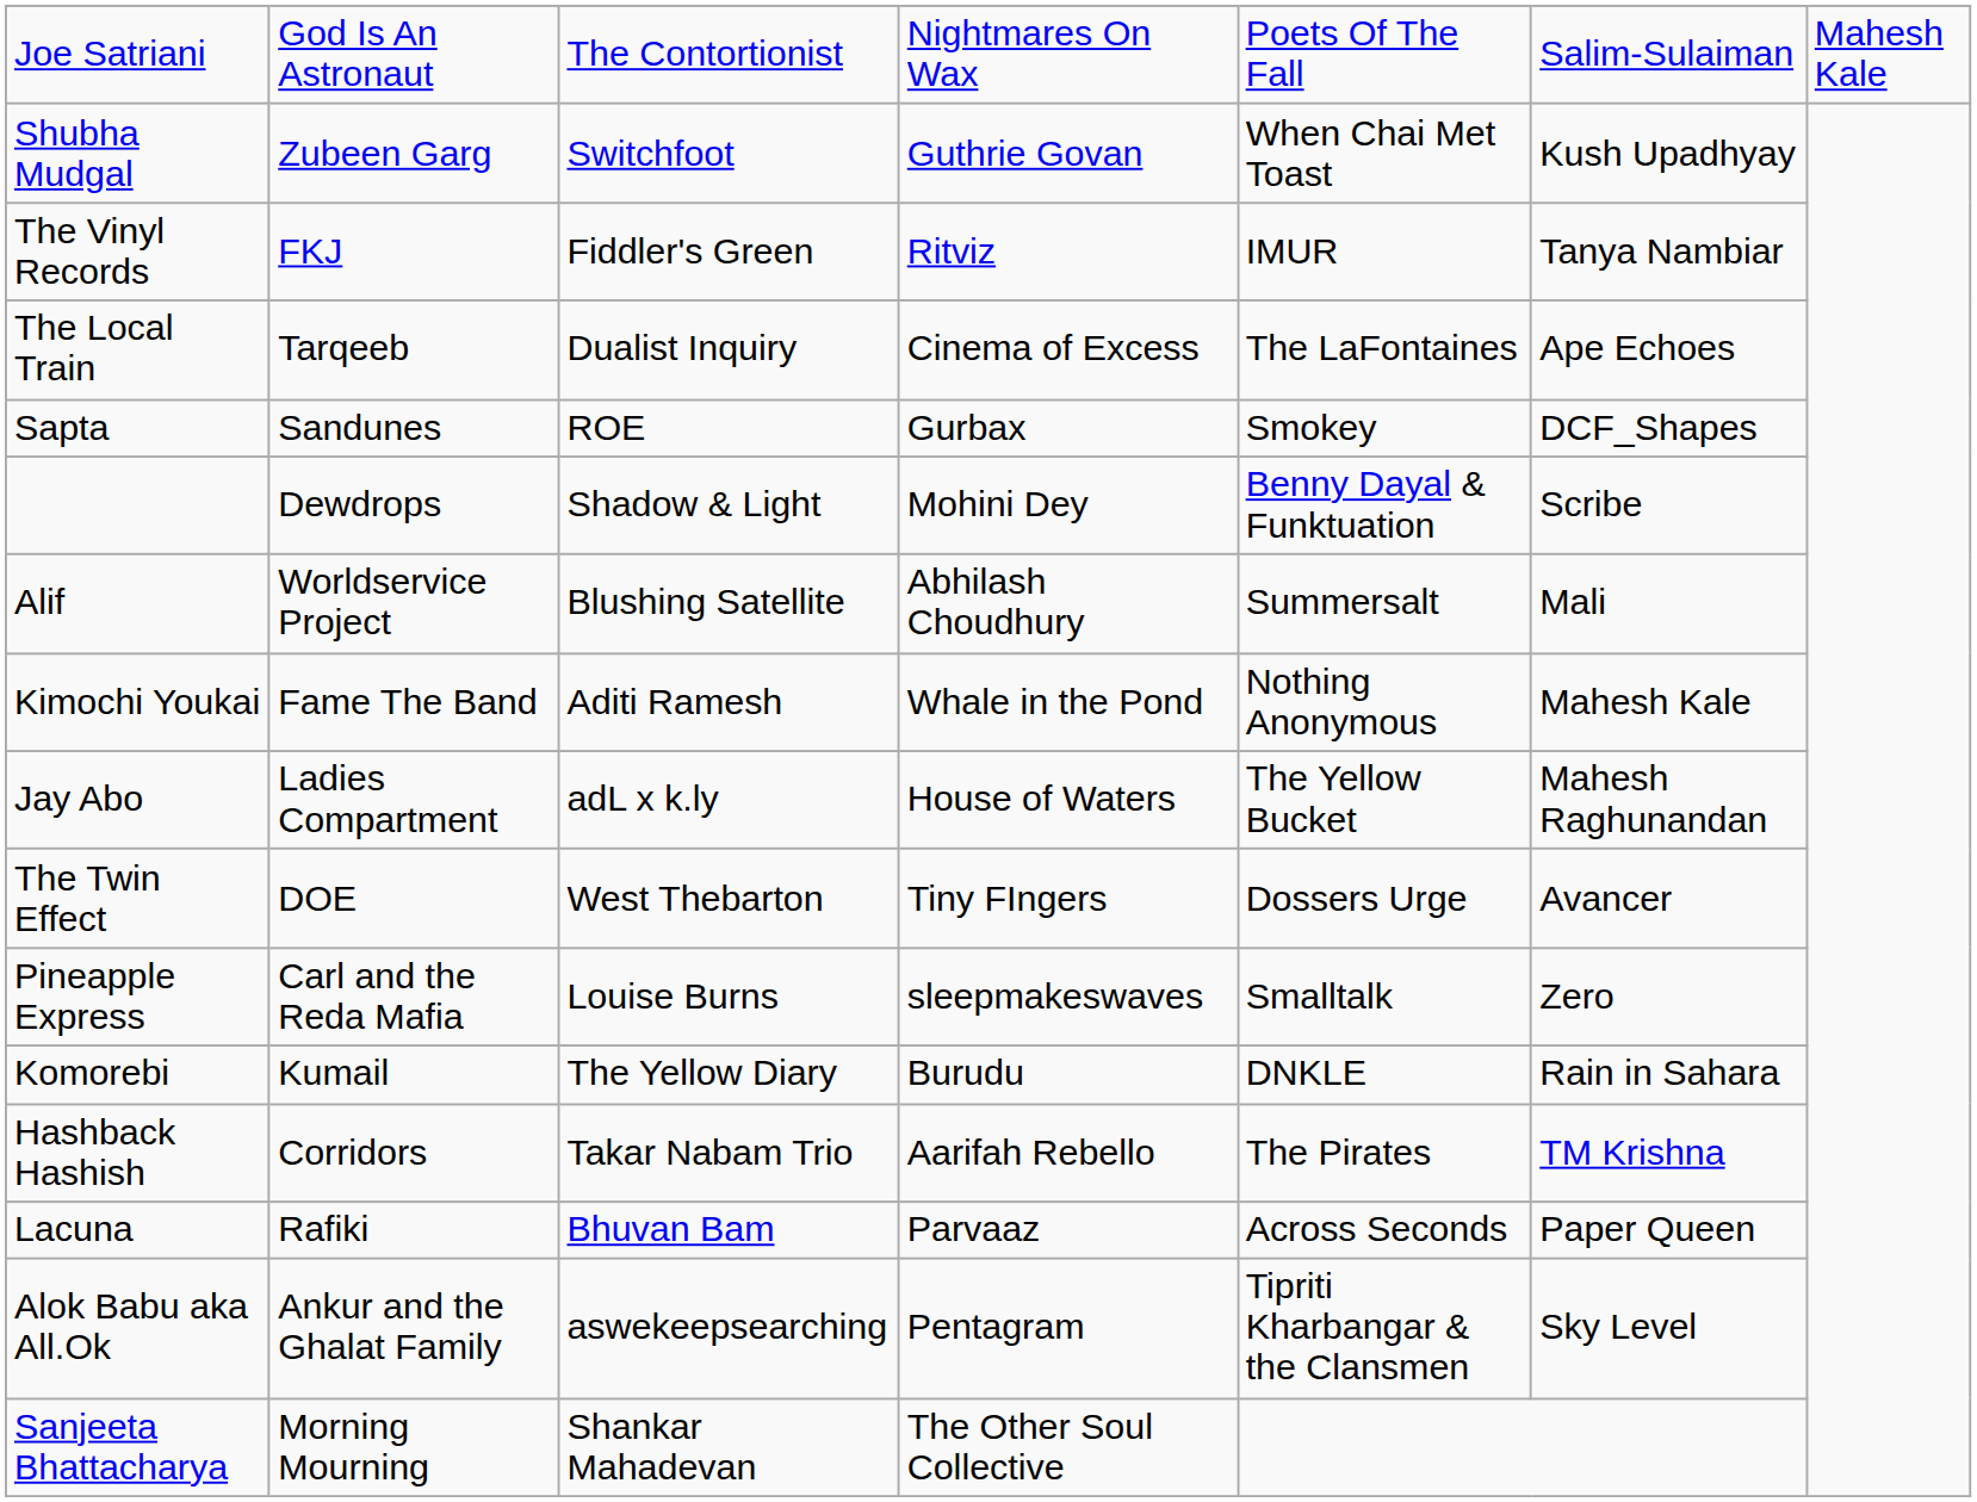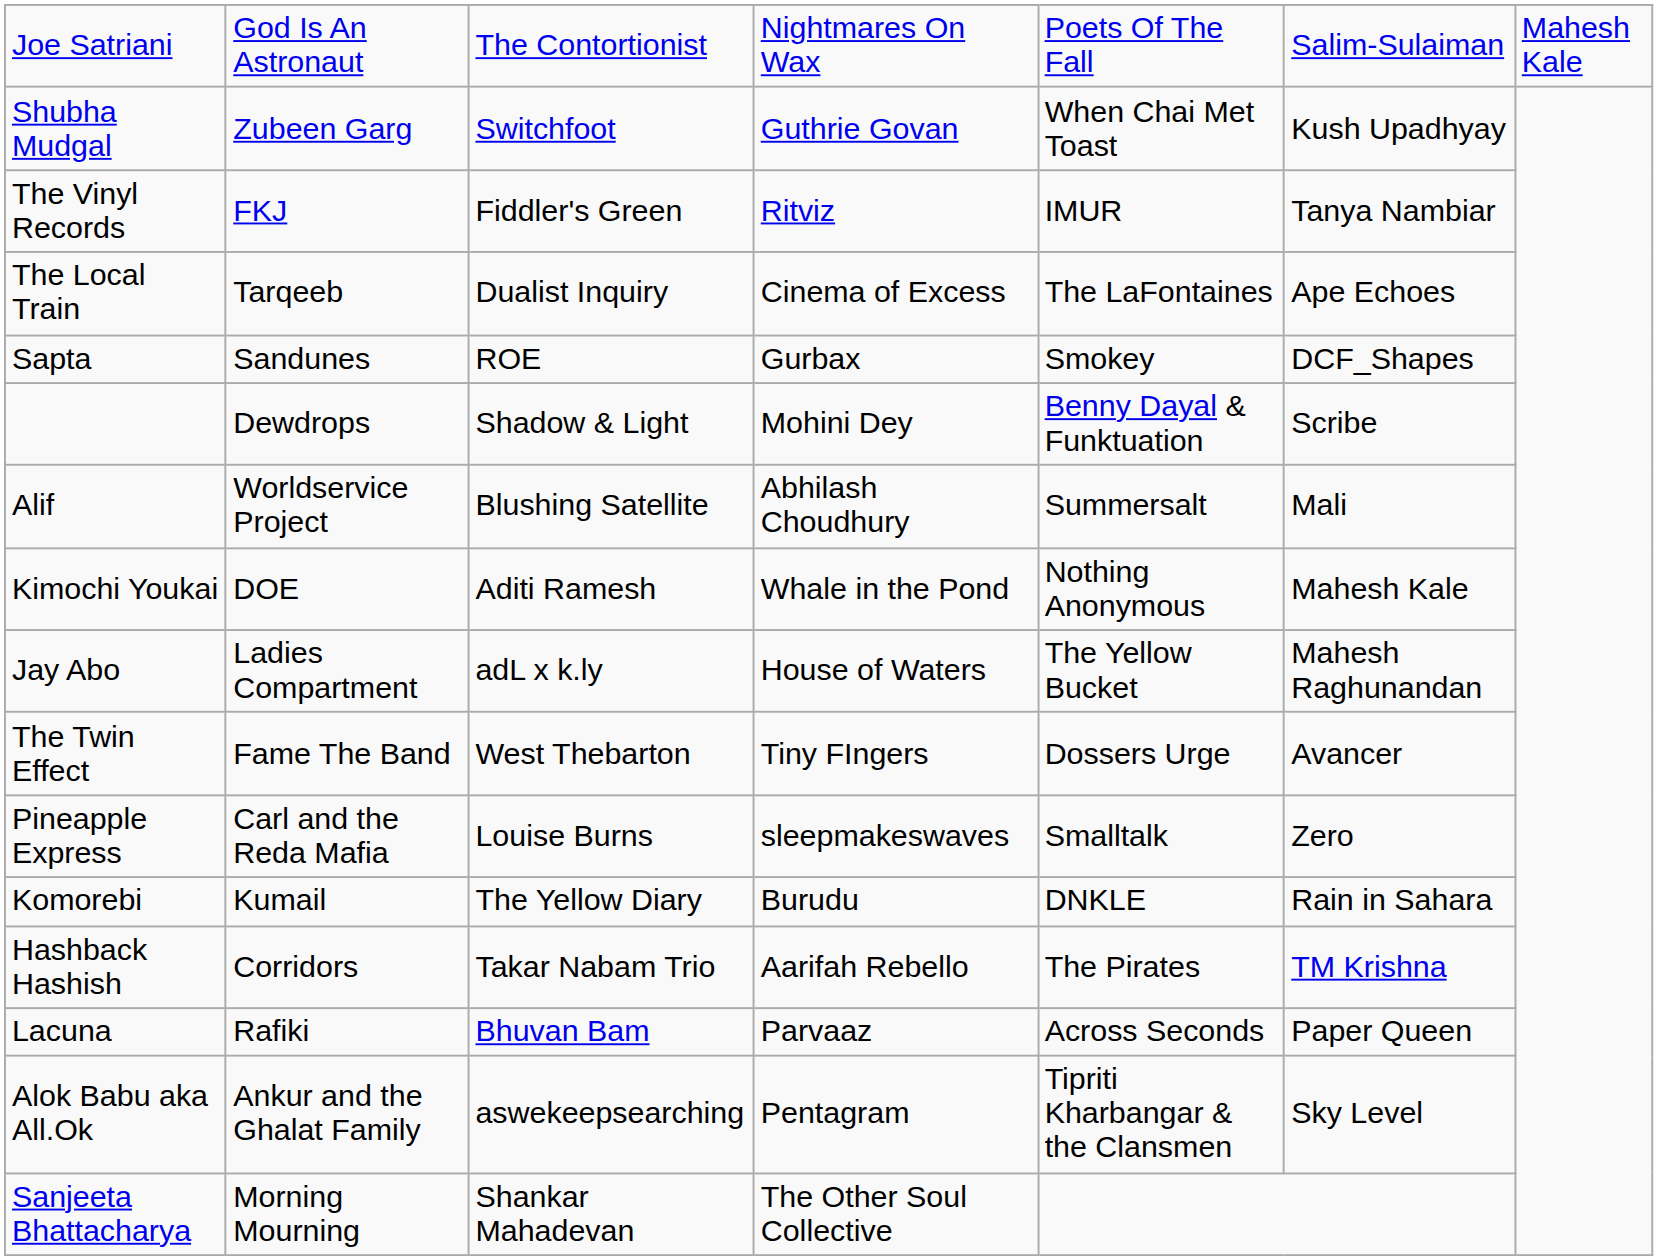Kimochi Youkai | column 2: Fame The Band -> DOE
The Twin Effect | column 2: DOE -> Fame The Band
